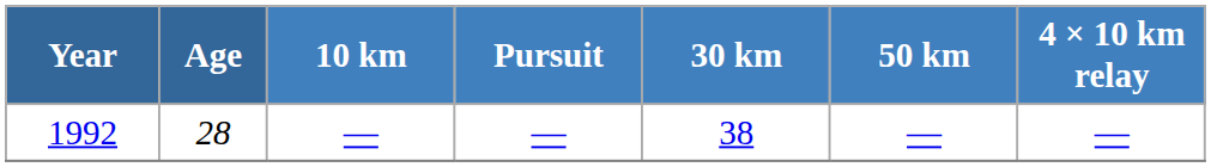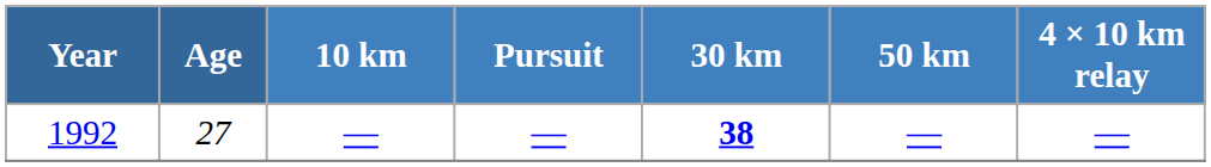1992 | Age: 28 -> 27
1992 | 30 km: normal -> bold
